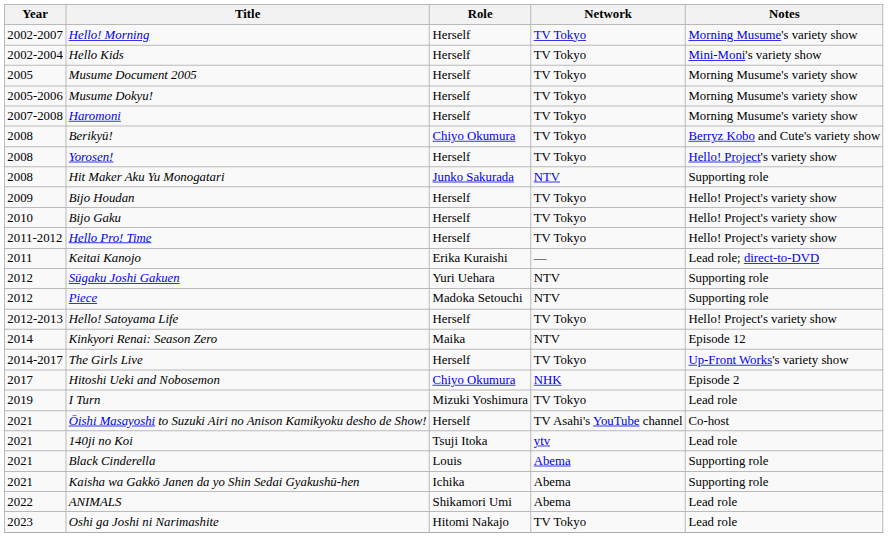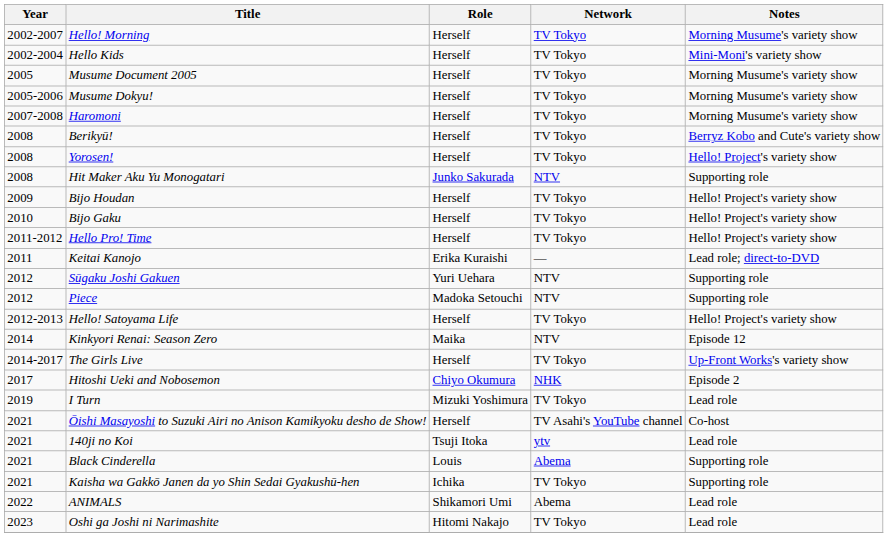Berikyū! | Role: Chiyo Okumura -> Herself
Kaisha wa Gakkō Janen da yo Shin Sedai Gyakushū-hen | Network: Abema -> TV Tokyo
